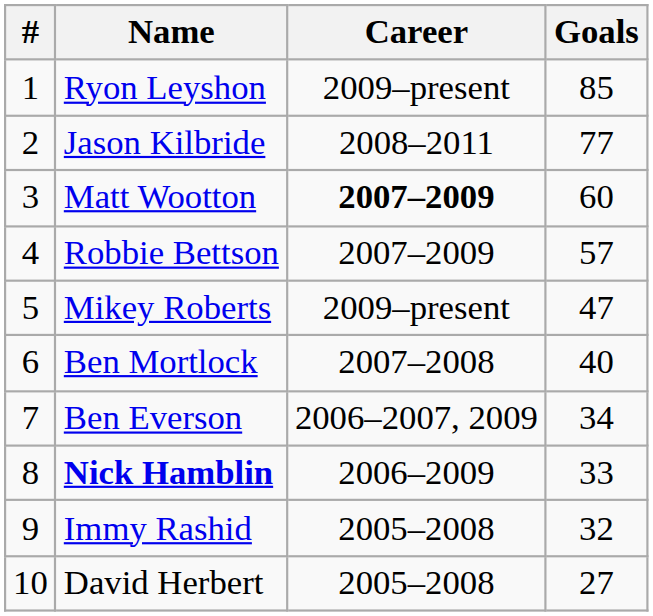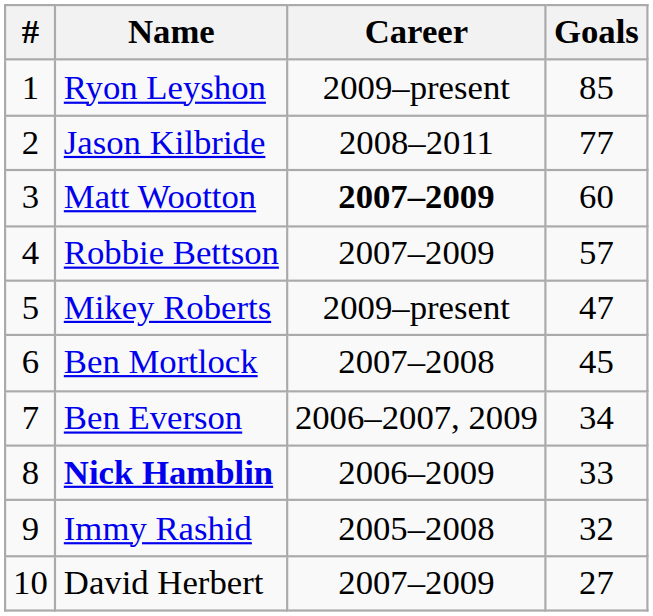Ben Mortlock | Goals: 40 -> 45
David Herbert | Career: 2005–2008 -> 2007–2009
